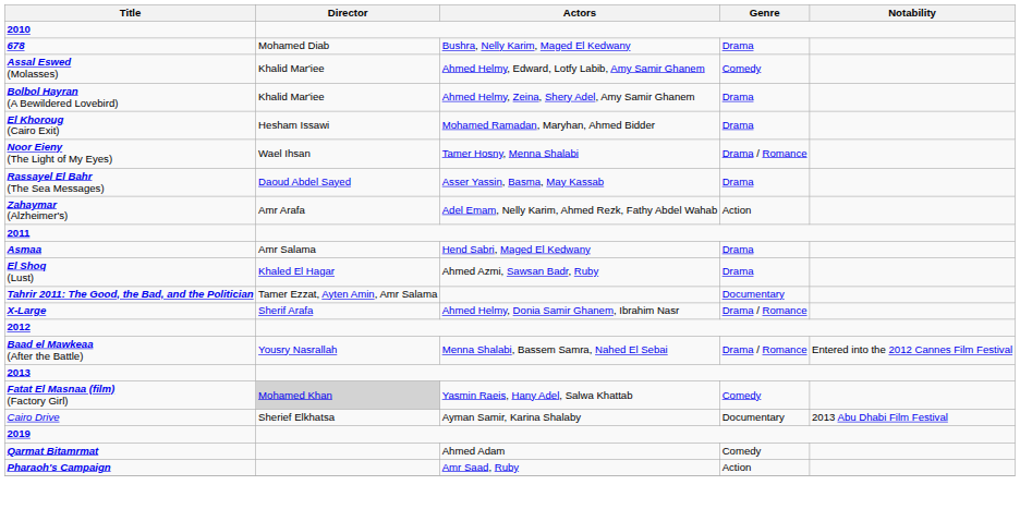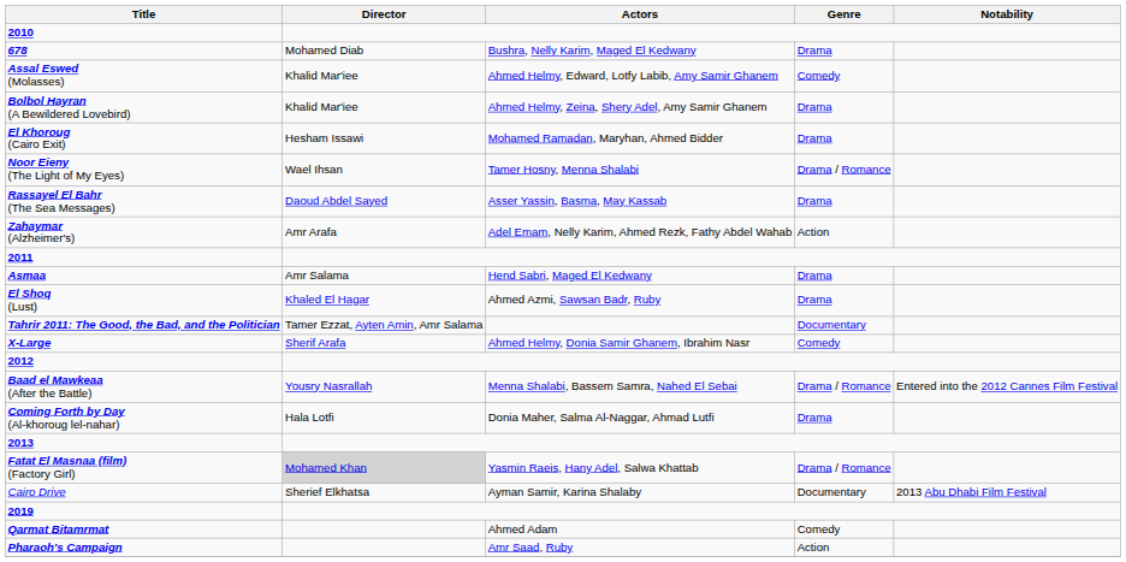X-Large | Genre: Drama / Romance -> Comedy
+ row: Coming Forth by Day (Al-khoroug lel-nahar) | Hala Lotfi | Donia Maher, Salma Al-Naggar, Ahmad Lutfi | Drama
Fatat El Masnaa (film) (Factory Girl) | Genre: Comedy -> Drama / Romance
